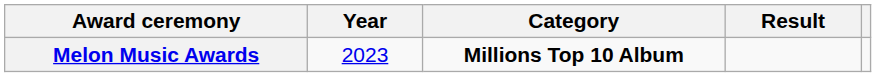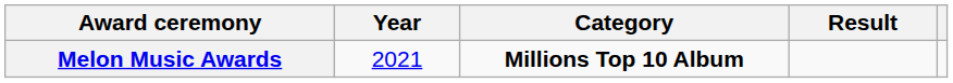Melon Music Awards | Year: 2023 -> 2021
